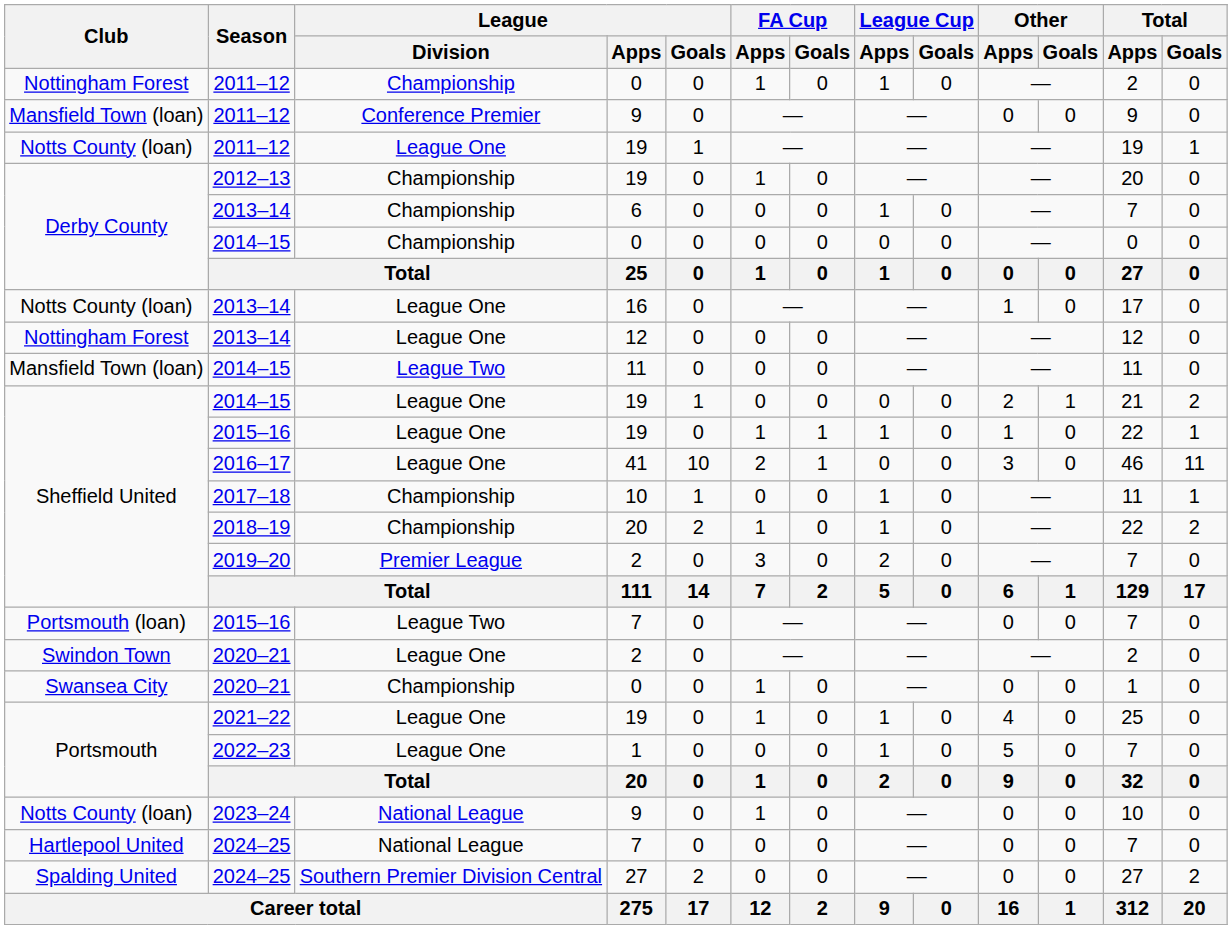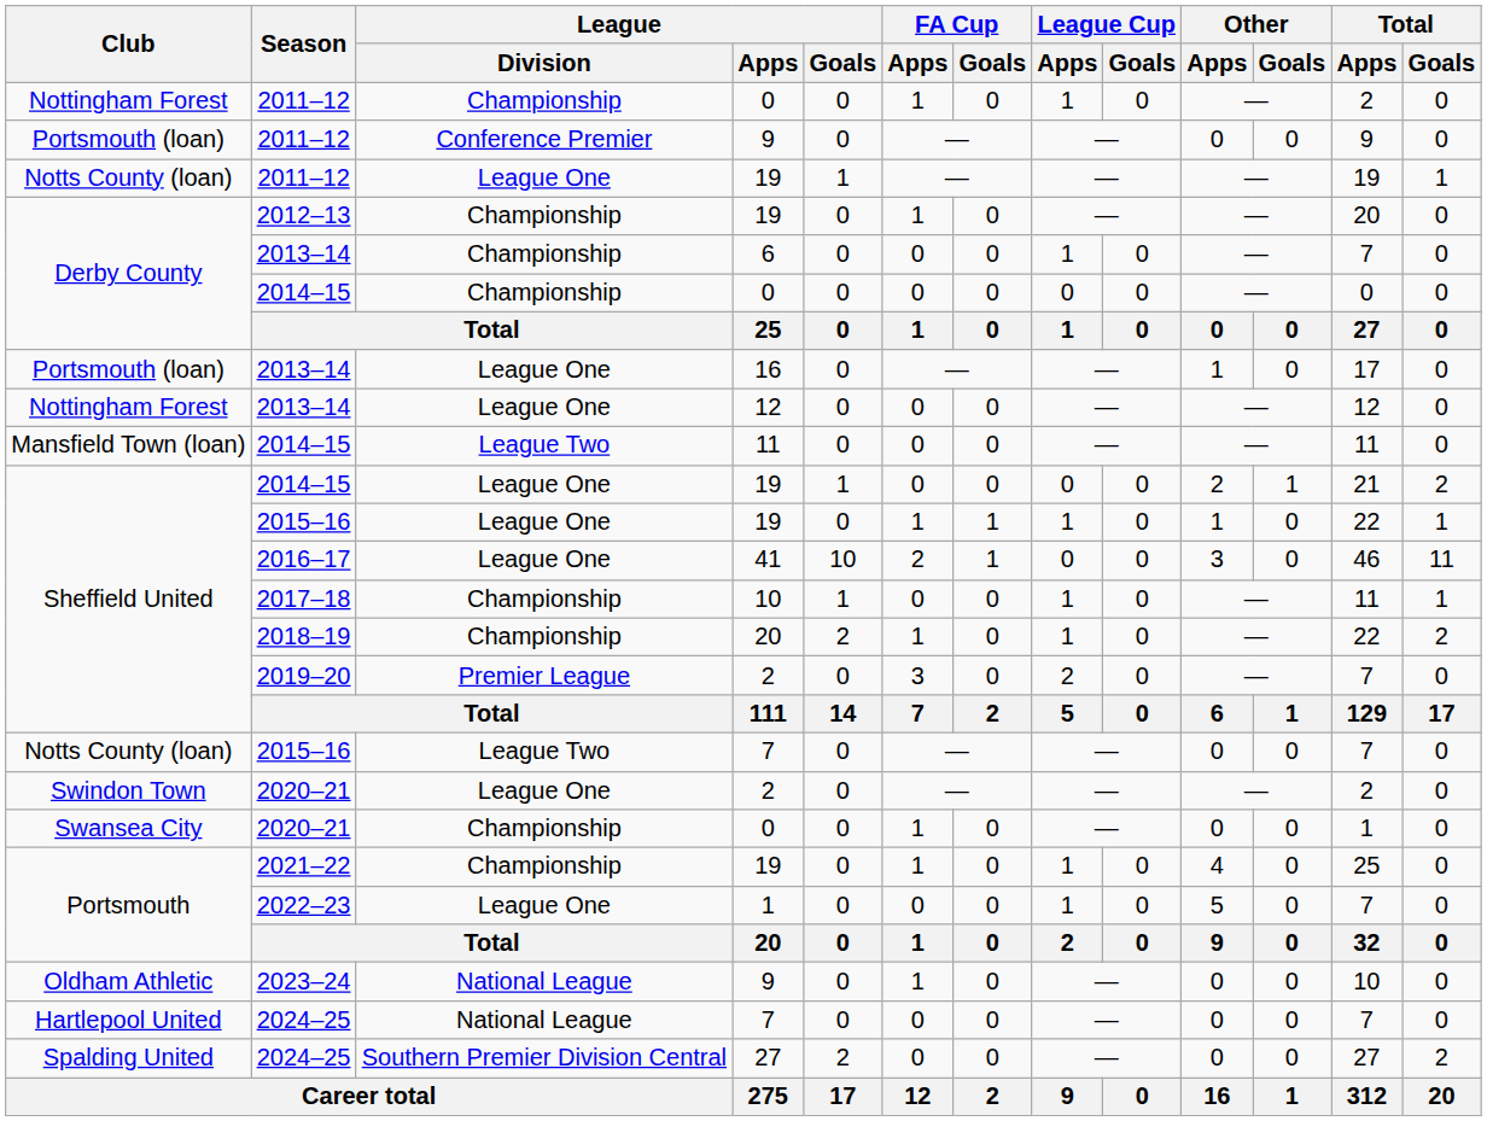2011–12 / 9 | Club: Mansfield Town (loan) -> Portsmouth (loan)
2013–14 / 16 | Club: Notts County (loan) -> Portsmouth (loan)
2015–16 / 7 | Club: Portsmouth (loan) -> Notts County (loan)
2021–22 | League / Division: League One -> Championship
2023–24 | Club: Notts County (loan) -> Oldham Athletic
